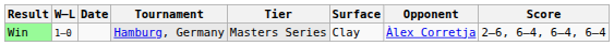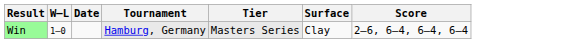- column: Opponent | Àlex Corretja
